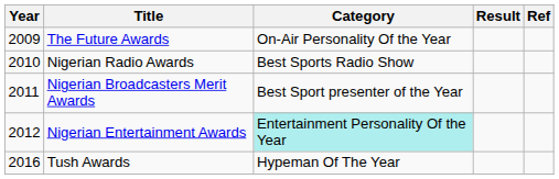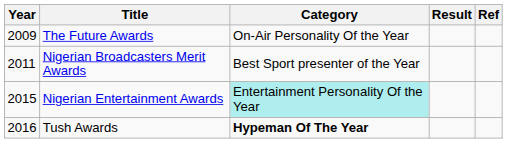- row: 2010 | Nigerian Radio Awards | Best Sports Radio Show
Nigerian Entertainment Awards | Year: 2012 -> 2015
Tush Awards | Category: normal -> bold
